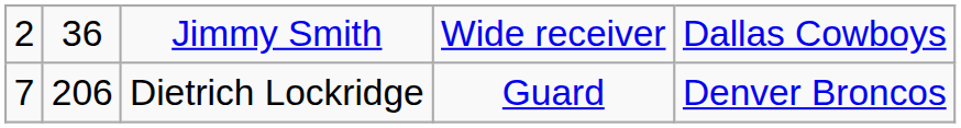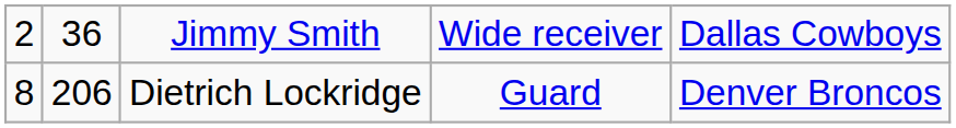Dietrich Lockridge | column 1: 7 -> 8
